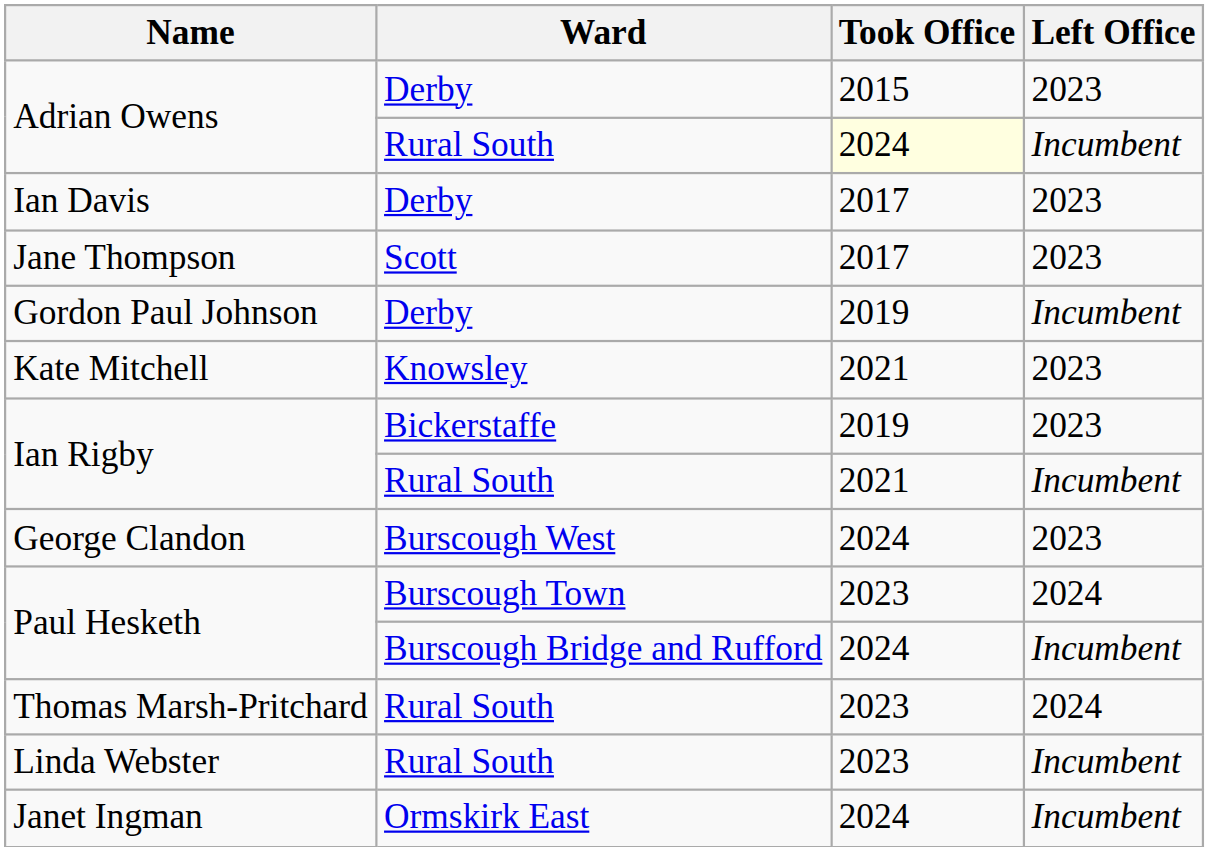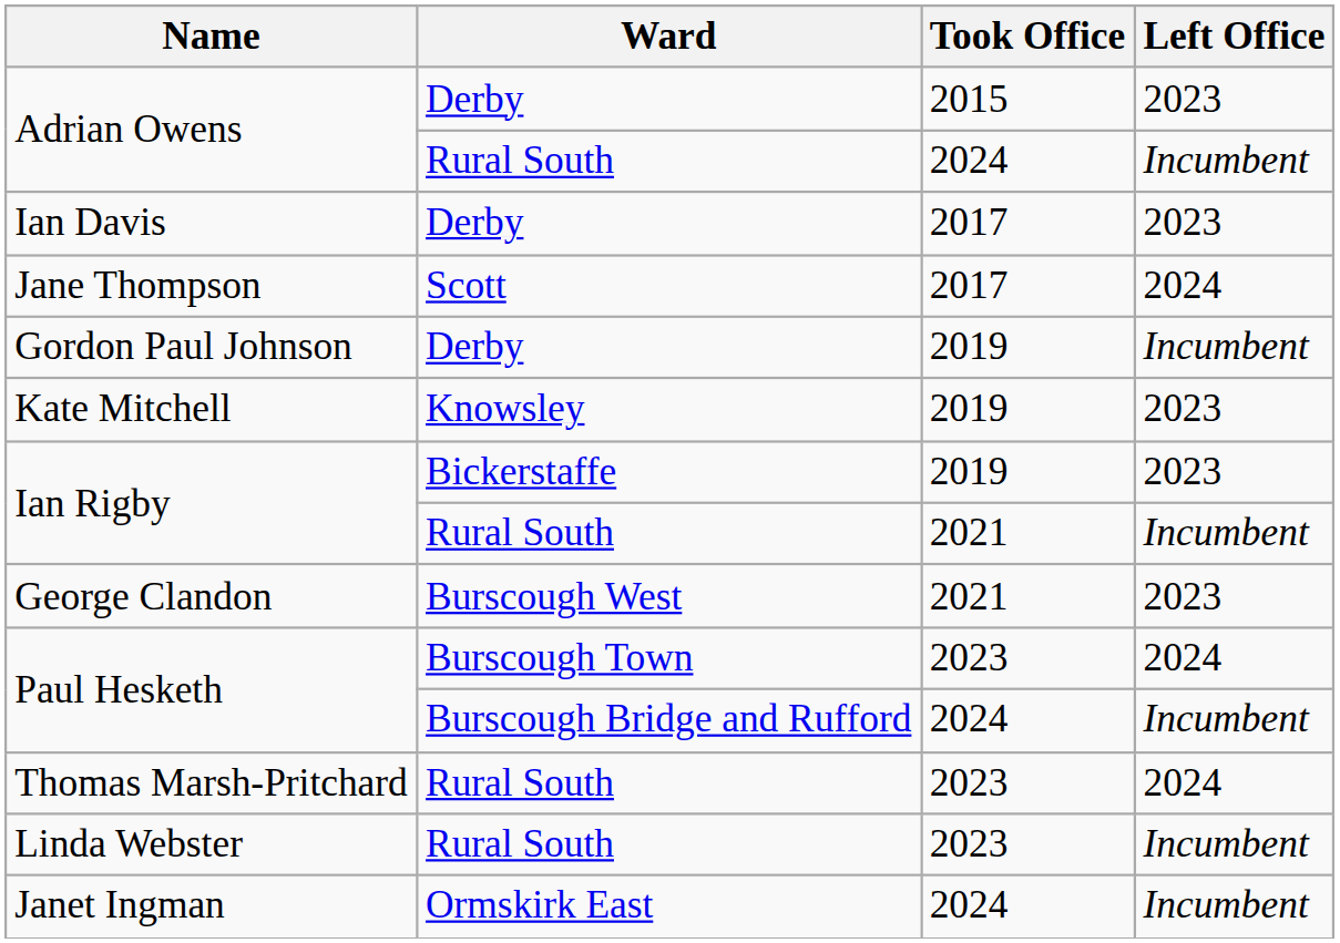Adrian Owens / Rural South | Took Office: lightyellow background -> no background
Jane Thompson | Left Office: 2023 -> 2024
Kate Mitchell | Took Office: 2021 -> 2019
George Clandon | Took Office: 2024 -> 2021
